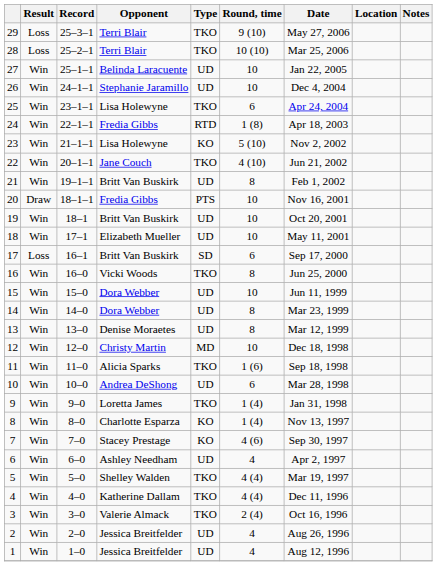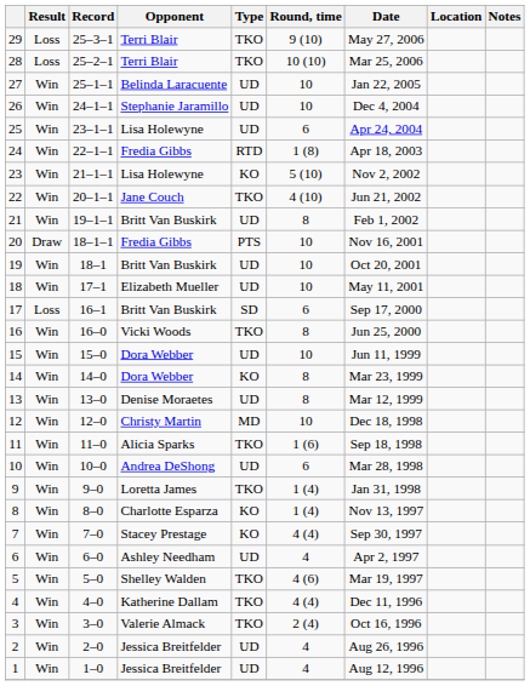25 | Type: TKO -> UD
14 | Type: UD -> KO
7 | Round, time: 4 (6) -> 4 (4)
5 | Round, time: 4 (4) -> 4 (6)
